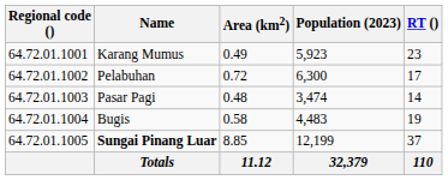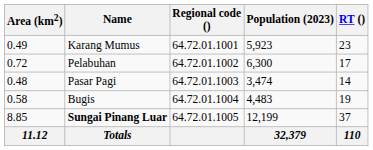columns swapped: Regional code () <-> Area (km2)
